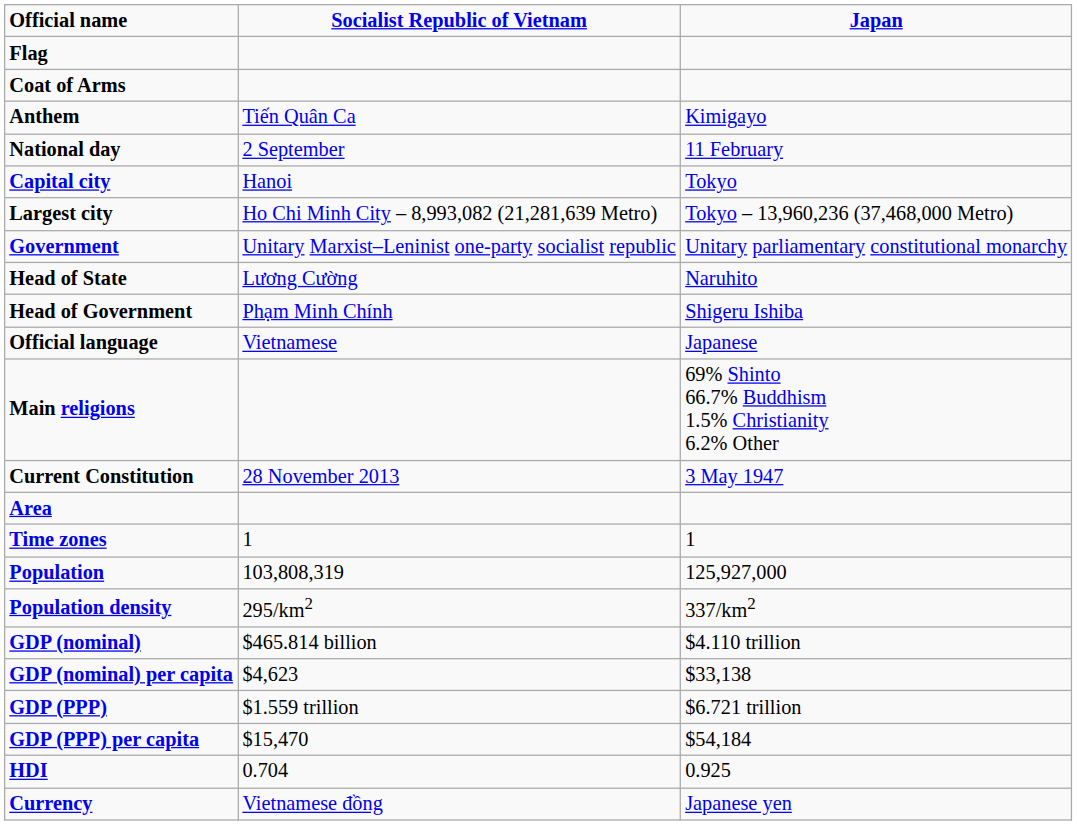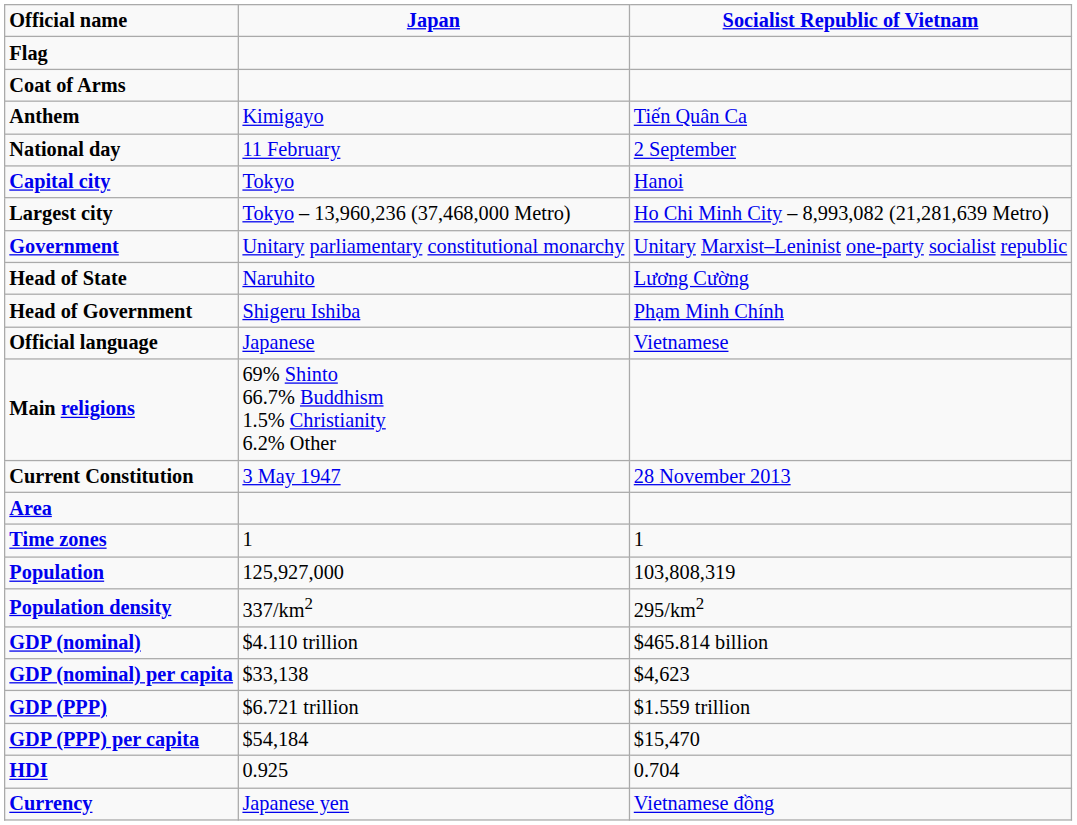columns swapped: Socialist Republic of Vietnam <-> Japan
